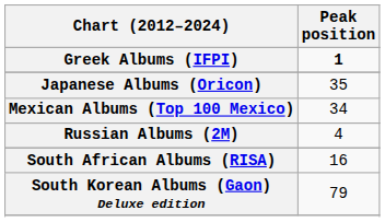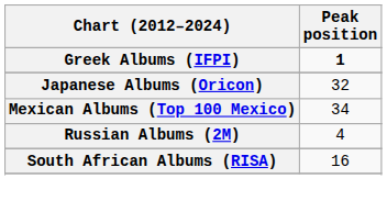Japanese Albums (Oricon) | Peak position: 35 -> 32
- row: South Korean Albums (Gaon) Deluxe edition | 79
